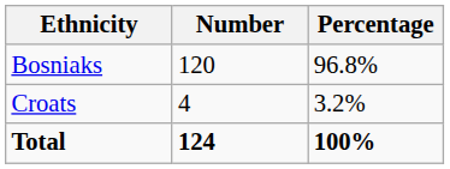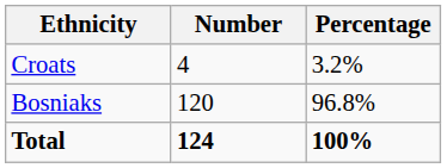rows swapped: Bosniaks <-> Croats
